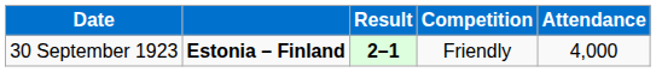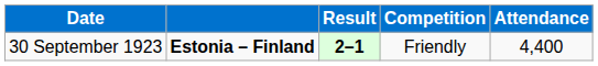30 September 1923 | Attendance: 4,000 -> 4,400
